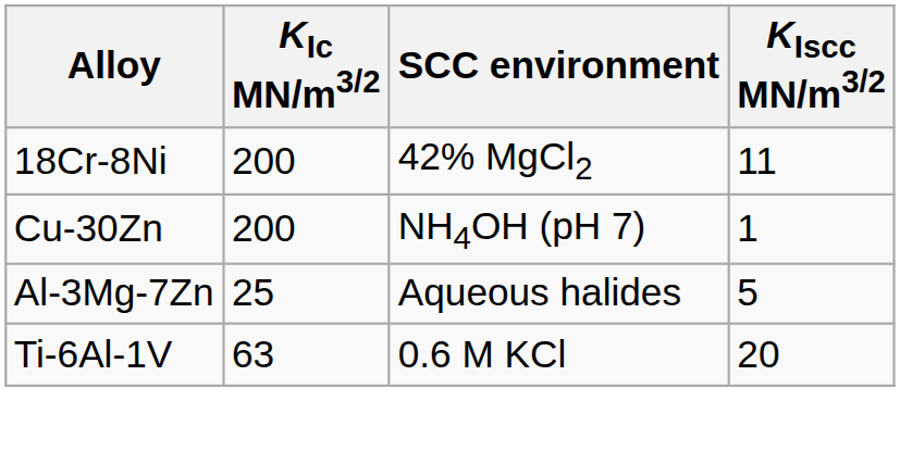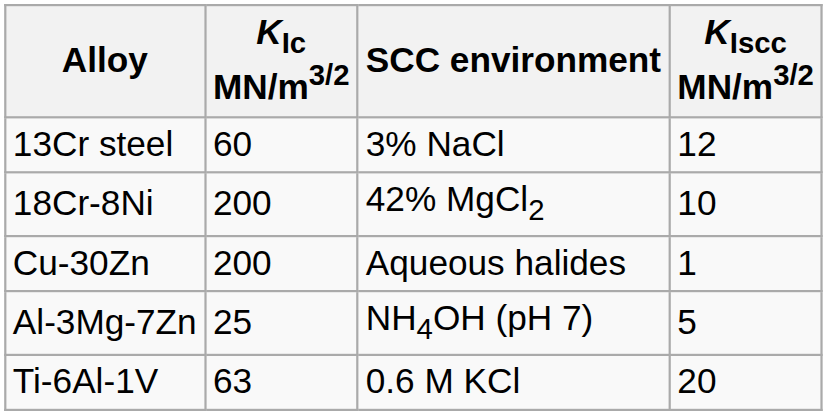+ row: 13Cr steel | 60 | 3% NaCl | 12
18Cr-8Ni | KIscc MN/m3/2: 11 -> 10
Cu-30Zn | SCC environment: NH4OH (pH 7) -> Aqueous halides
Al-3Mg-7Zn | SCC environment: Aqueous halides -> NH4OH (pH 7)
